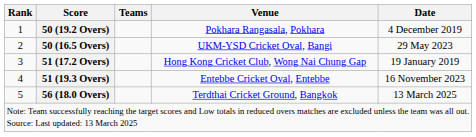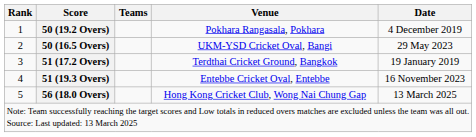51 (17.2 Overs) | Venue: Hong Kong Cricket Club, Wong Nai Chung Gap -> Terdthai Cricket Ground, Bangkok
56 (18.0 Overs) | Venue: Terdthai Cricket Ground, Bangkok -> Hong Kong Cricket Club, Wong Nai Chung Gap
